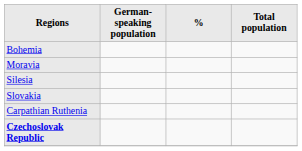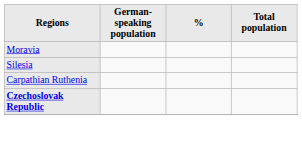- row: Bohemia
- row: Slovakia
